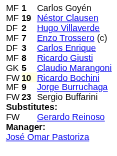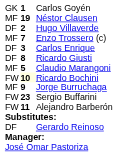Carlos Goyén | column 1: MF -> GK
Ricardo Giusti | column 1: MF -> DF
Claudio Marangoni | column 1: GK -> MF
+ row: FW | 11 | Alejandro Barberón
Gerardo Reinoso | column 1: FW -> DF
